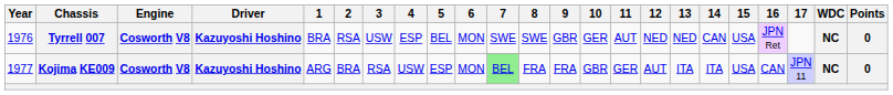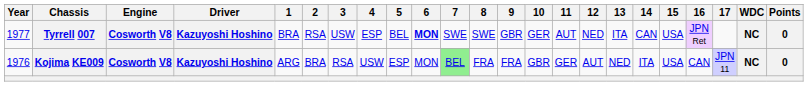Tyrrell 007 | Year: 1976 -> 1977
Tyrrell 007 | 6: normal -> bold
Tyrrell 007 | 13: NED -> ITA
Kojima KE009 | Year: 1977 -> 1976
Kojima KE009 | 13: ITA -> NED
